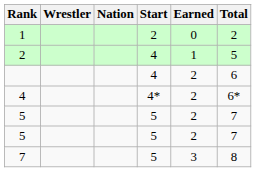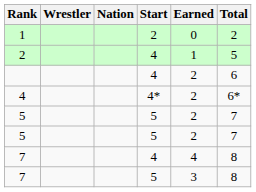+ row: 7 | 4 | 4 | 8
